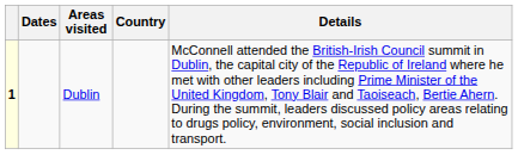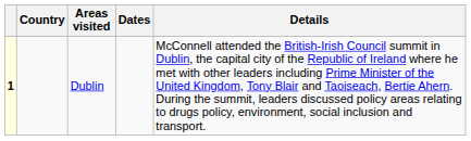columns swapped: Country <-> Dates
